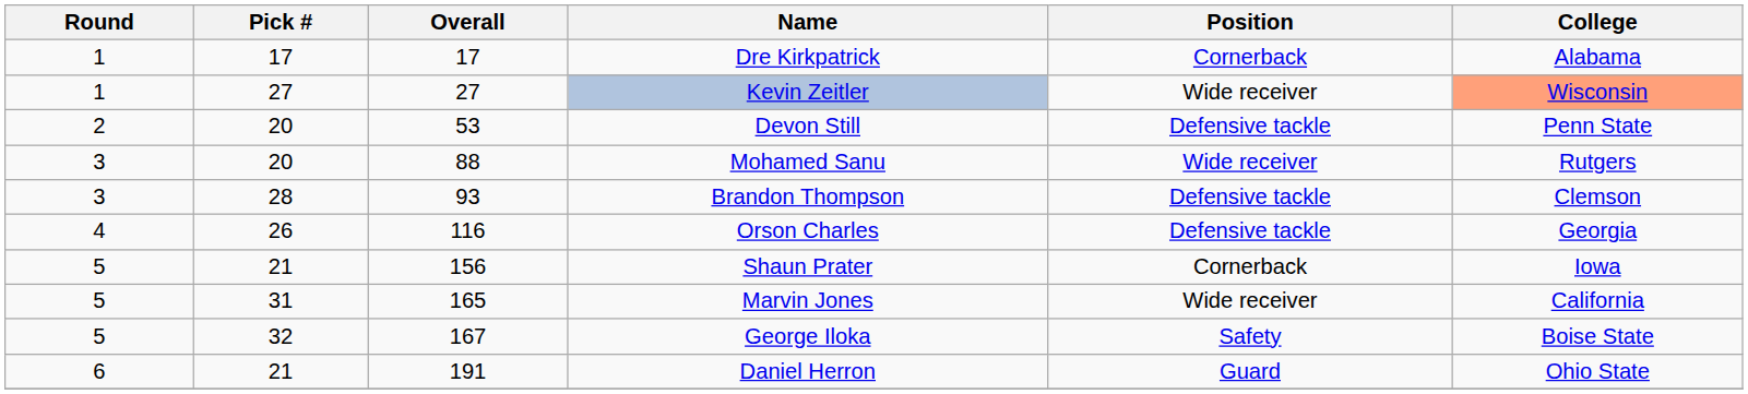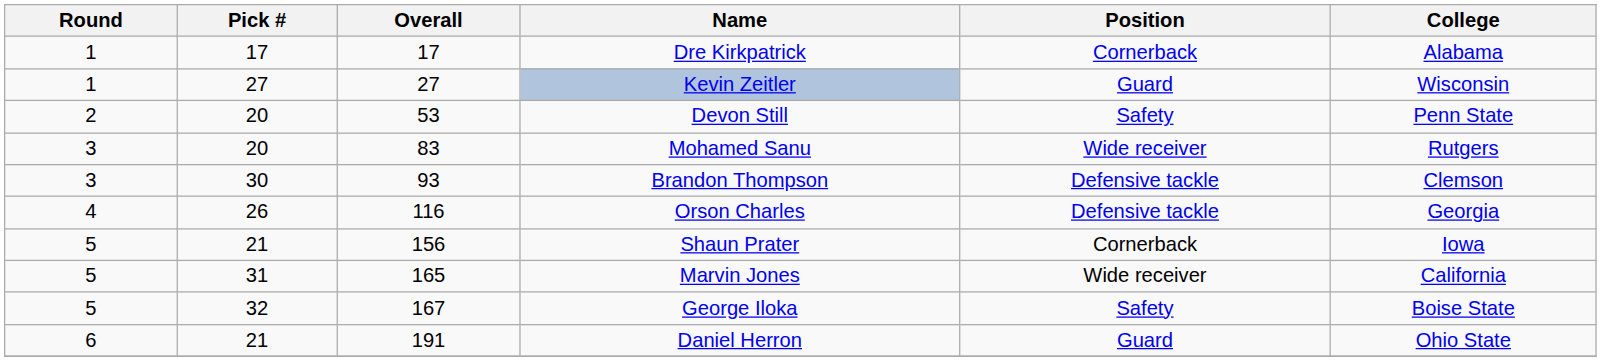Kevin Zeitler | Position: Wide receiver -> Guard
Kevin Zeitler | College: lightsalmon background -> no background
Devon Still | Position: Defensive tackle -> Safety
Mohamed Sanu | Overall: 88 -> 83
Brandon Thompson | Pick #: 28 -> 30
